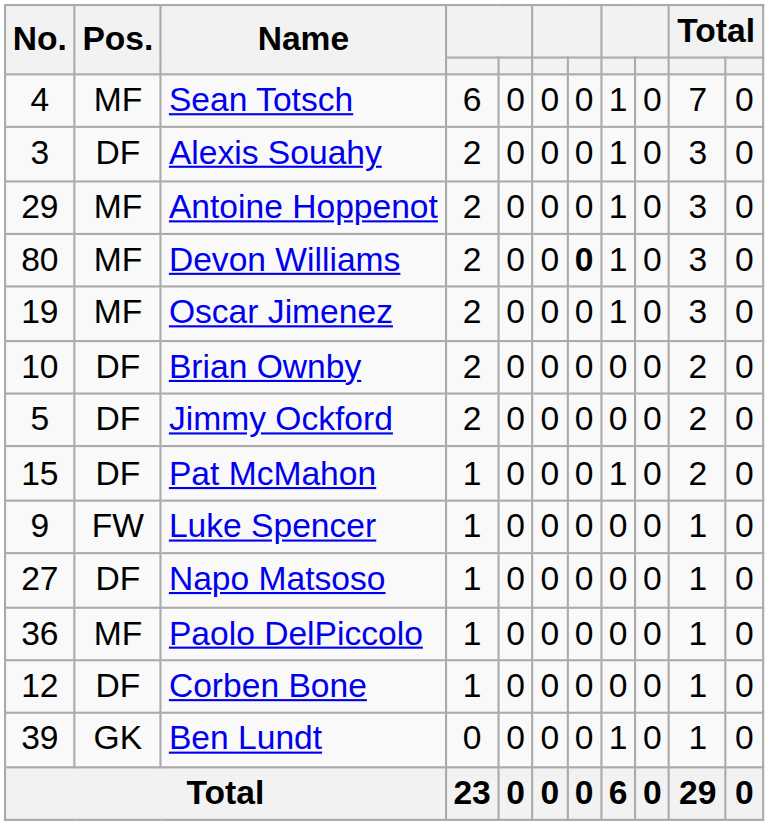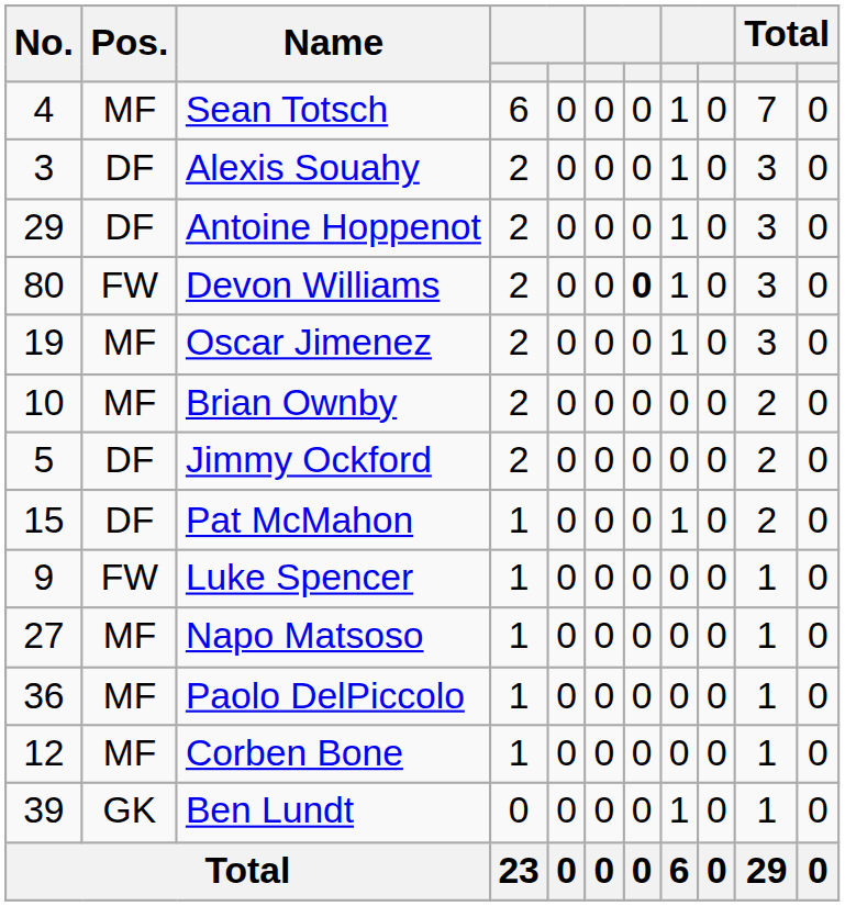Antoine Hoppenot | Pos.: MF -> DF
Devon Williams | Pos.: MF -> FW
Brian Ownby | Pos.: DF -> MF
Napo Matsoso | Pos.: DF -> MF
Corben Bone | Pos.: DF -> MF
